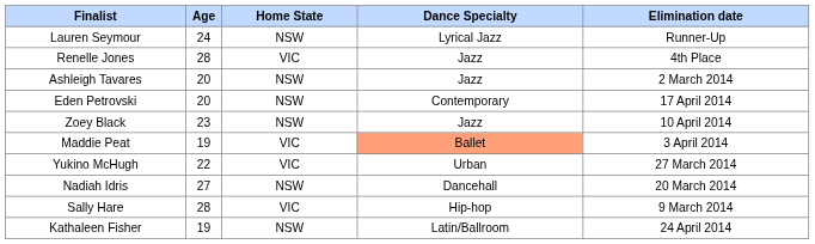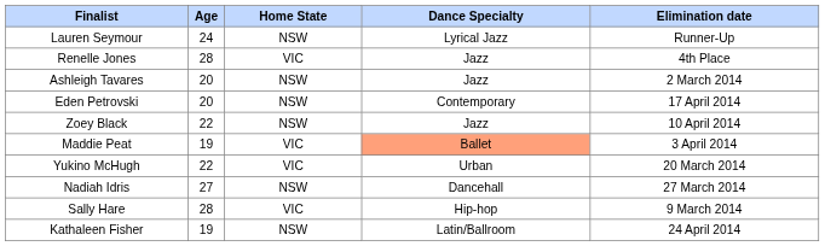Zoey Black | Age: 23 -> 22
Yukino McHugh | Elimination date: 27 March 2014 -> 20 March 2014
Nadiah Idris | Elimination date: 20 March 2014 -> 27 March 2014
